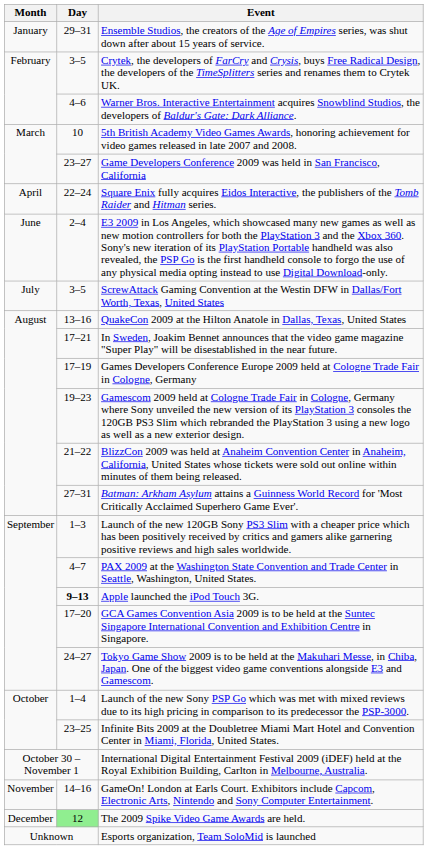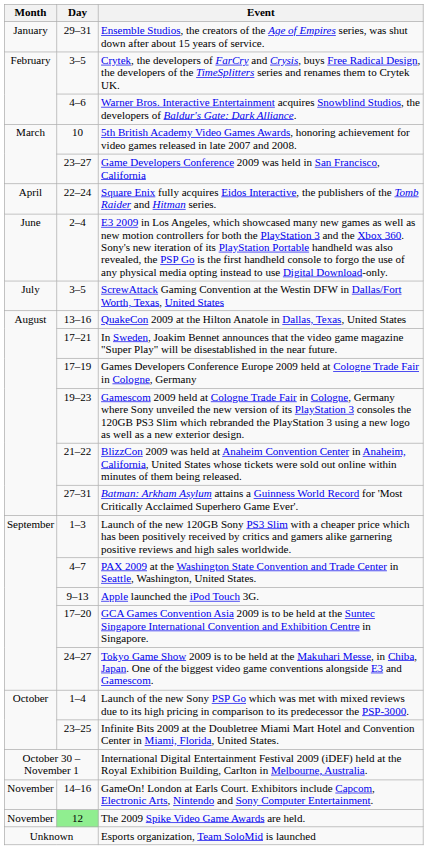Apple launched the iPod Touch 3G. | Day: bold -> normal
The 2009 Spike Video Game Awards are held. | Month: December -> November
